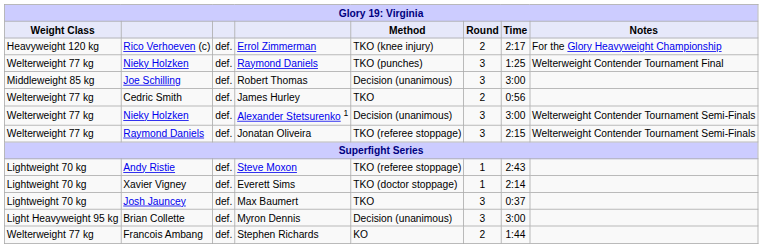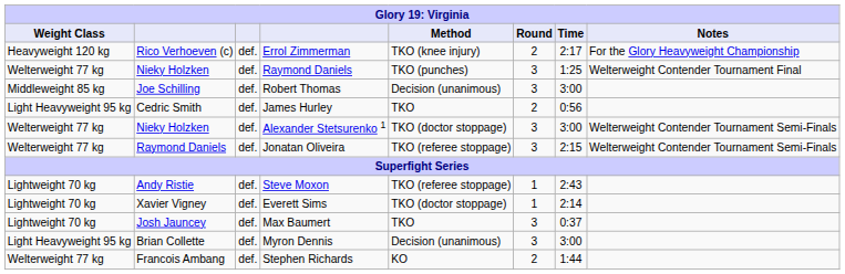James Hurley | Weight Class: Welterweight 77 kg -> Light Heavyweight 95 kg
Alexander Stetsurenko 1 | Method: Decision (unanimous) -> TKO (doctor stoppage)
